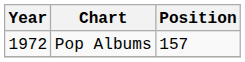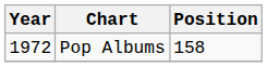Pop Albums | Position: 157 -> 158
